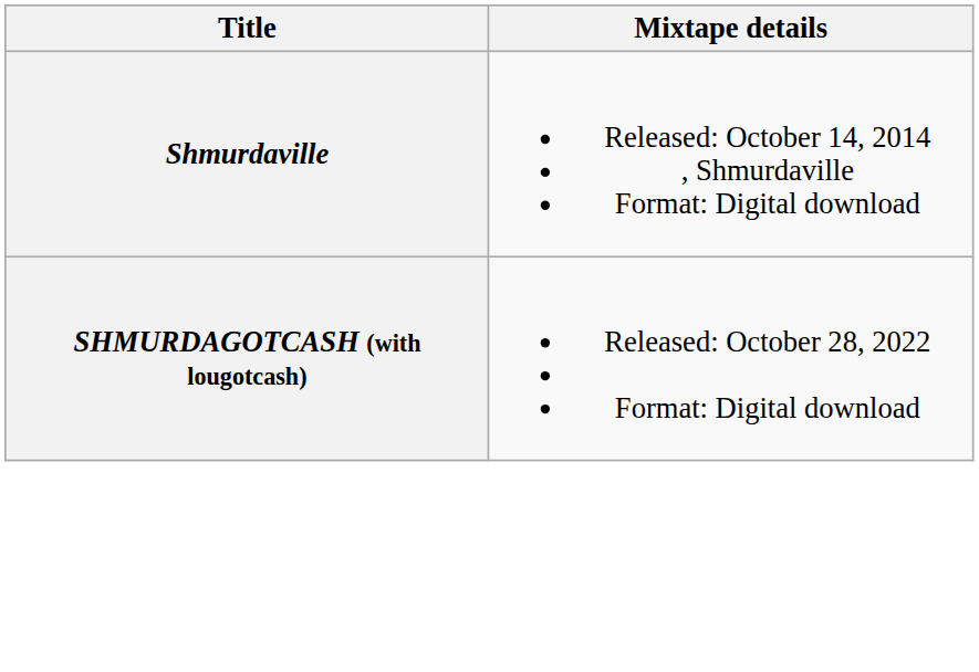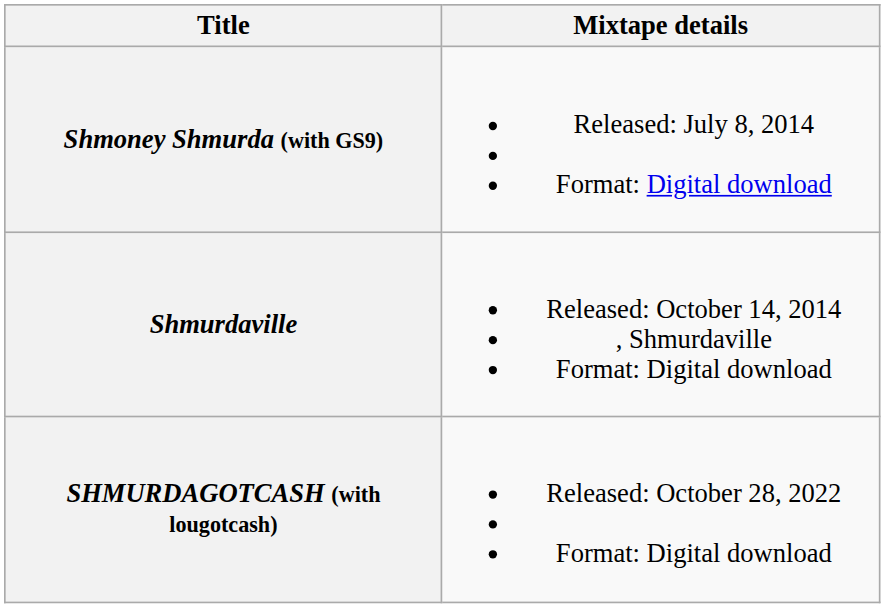+ row: Shmoney Shmurda (with GS9) | Released: July 8, 2014 Format: Digital download
